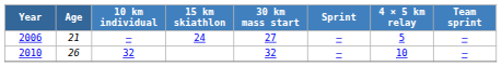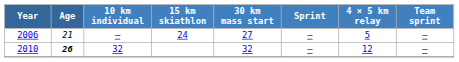2010 | Age: normal -> bold
2010 | 4 × 5 km relay: 10 -> 12
